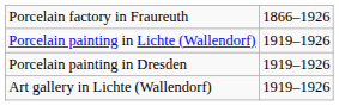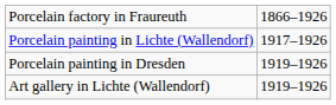Porcelain painting in Lichte (Wallendorf) | column 2: 1919–1926 -> 1917–1926
